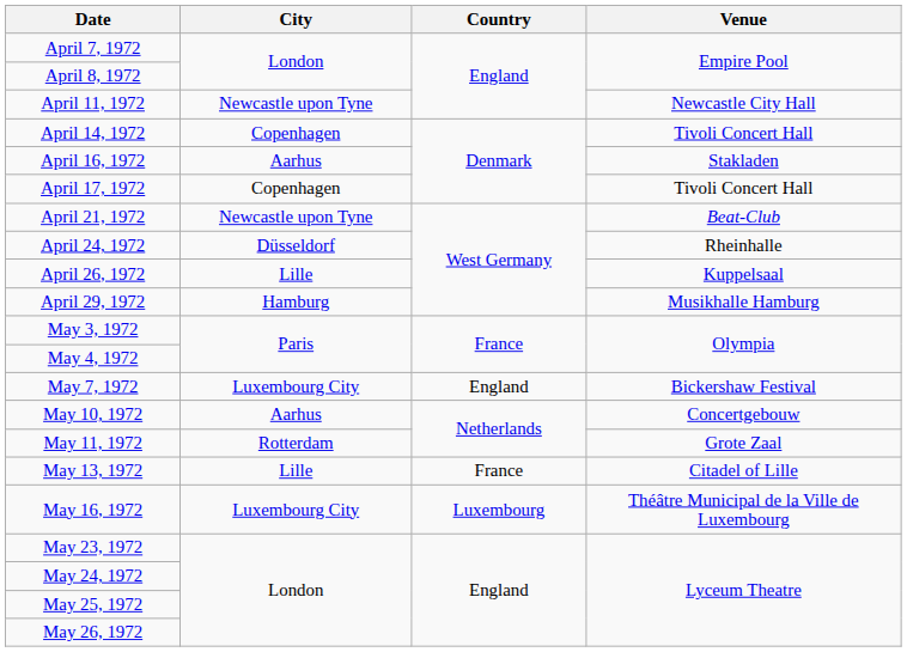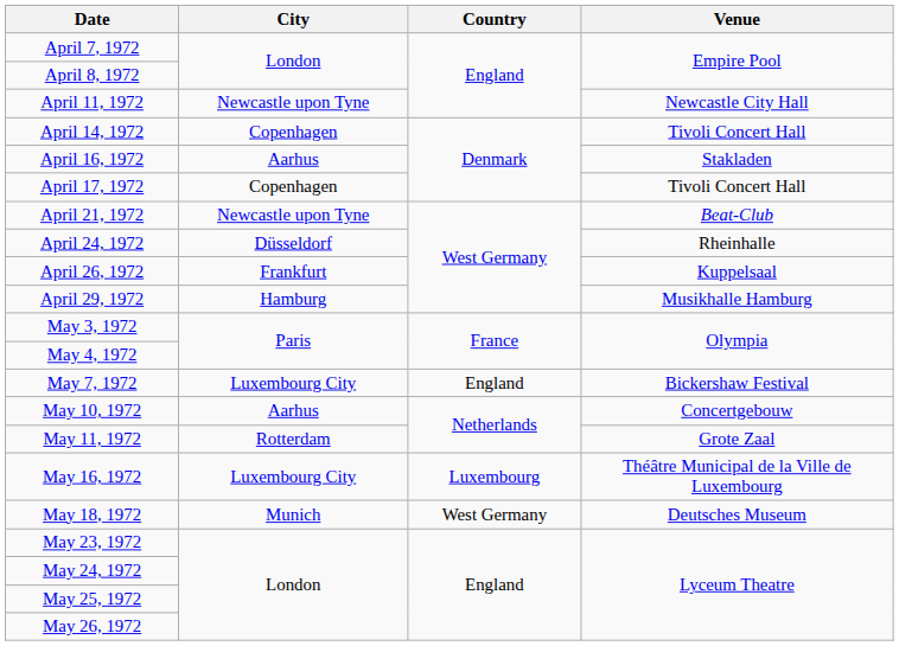April 26, 1972 | City: Lille -> Frankfurt
- row: May 13, 1972 | Lille | France | Citadel of Lille
+ row: May 18, 1972 | Munich | West Germany | Deutsches Museum
